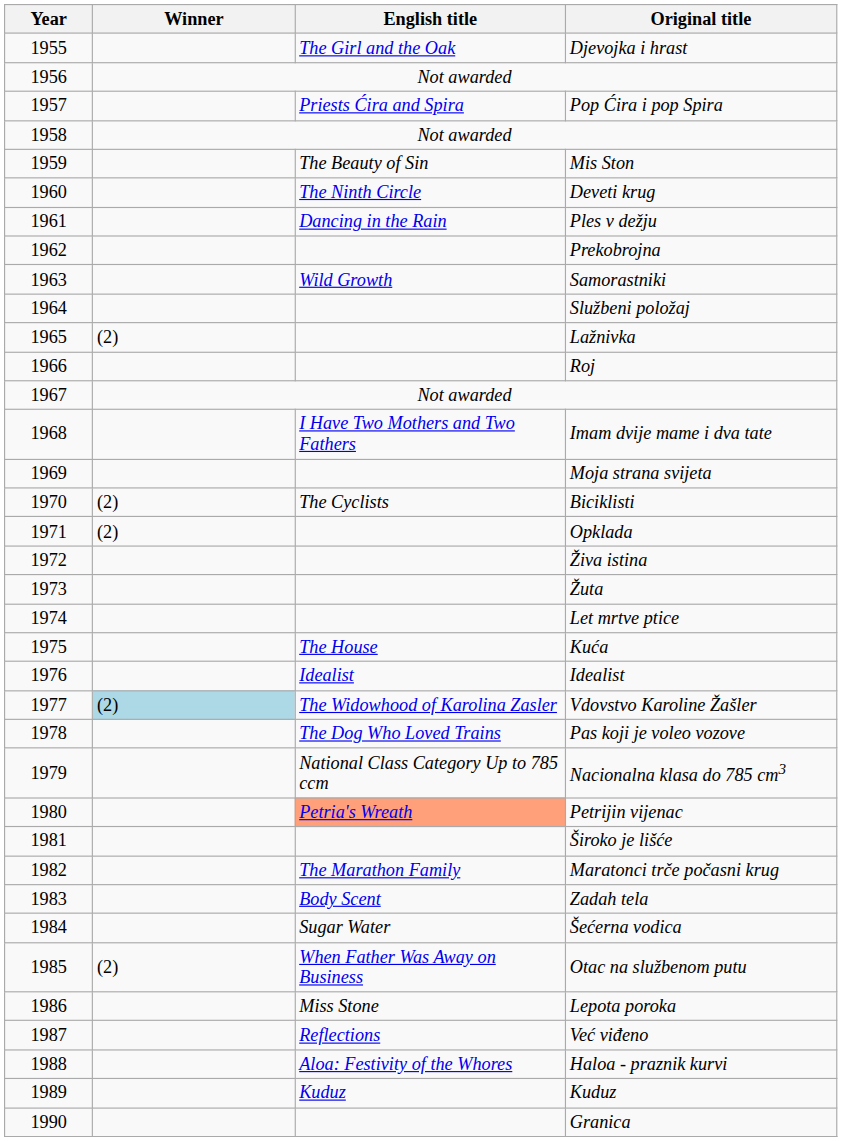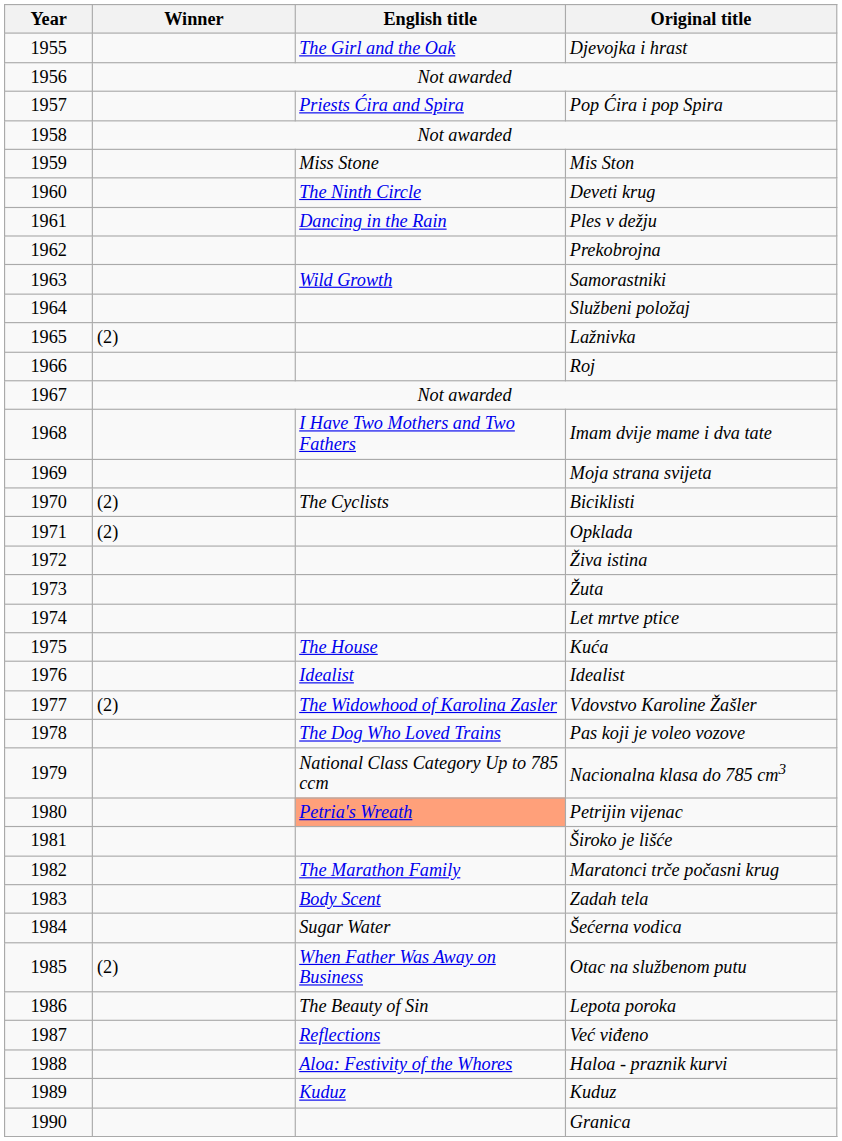Mis Ston | English title: The Beauty of Sin -> Miss Stone
Vdovstvo Karoline Žašler | Winner: lightblue background -> no background
Lepota poroka | English title: Miss Stone -> The Beauty of Sin
